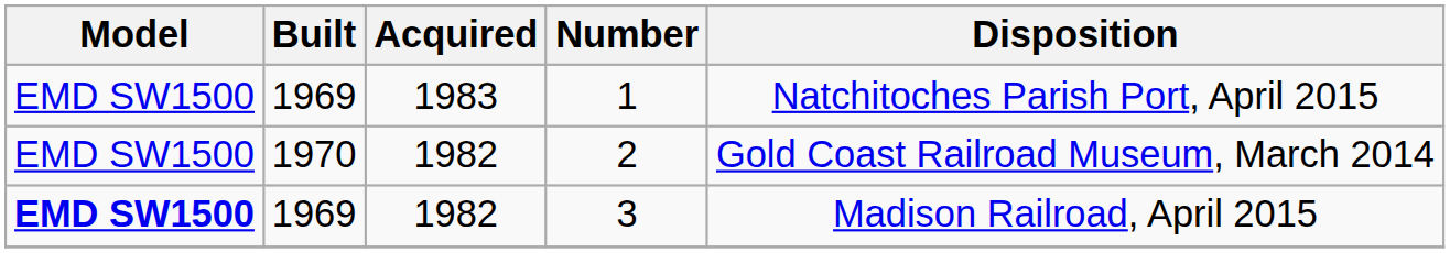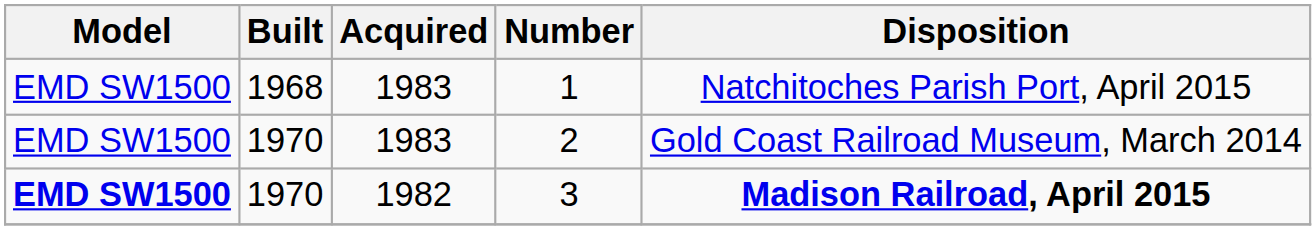1 | Built: 1969 -> 1968
2 | Acquired: 1982 -> 1983
3 | Built: 1969 -> 1970
3 | Disposition: normal -> bold
